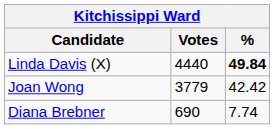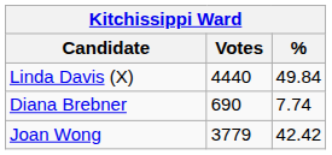Linda Davis (X) | %: bold -> normal
rows swapped: Joan Wong <-> Diana Brebner
